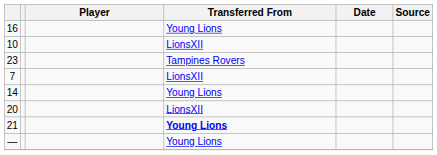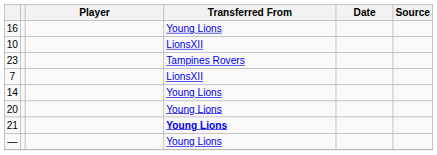20 | Transferred From: LionsXII -> Young Lions
